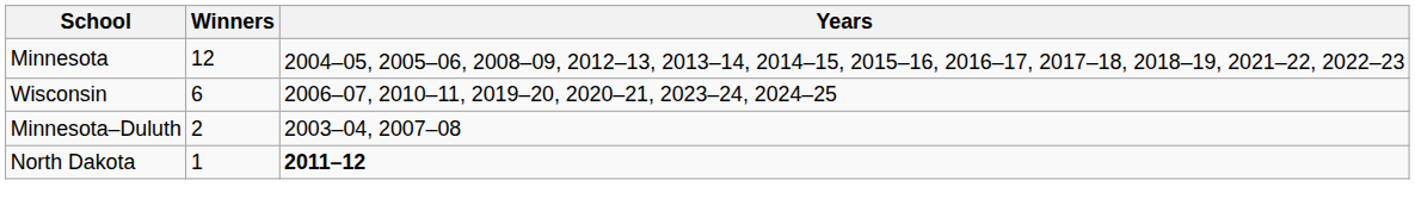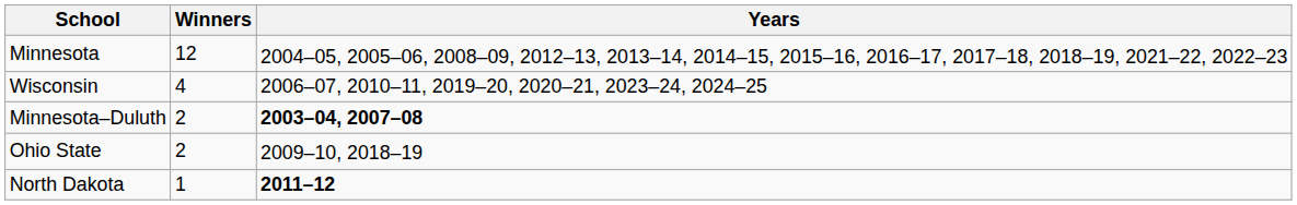Wisconsin | Winners: 6 -> 4
Minnesota–Duluth | Years: normal -> bold
+ row: Ohio State | 2 | 2009–10, 2018–19
